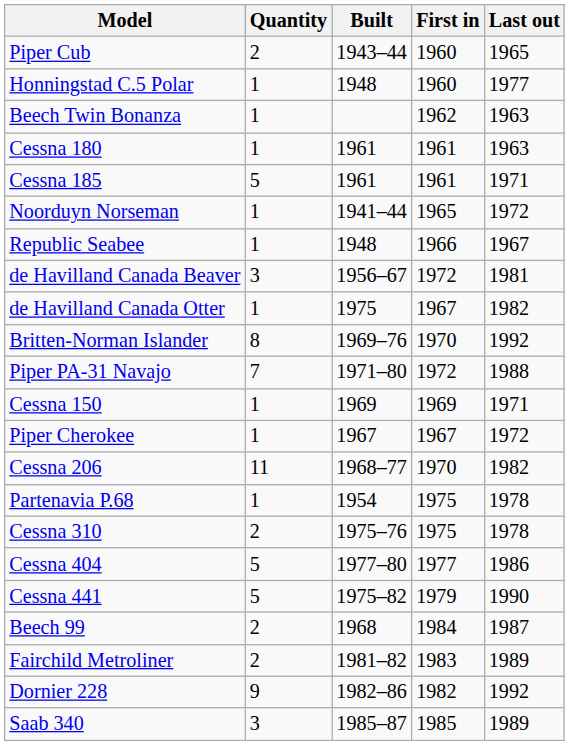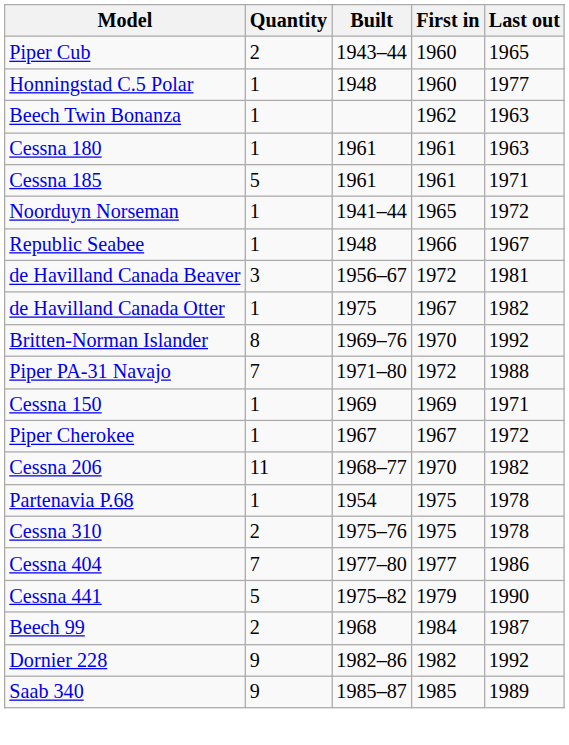Cessna 404 | Quantity: 5 -> 7
- row: Fairchild Metroliner | 2 | 1981–82 | 1983 | 1989
Saab 340 | Quantity: 3 -> 9
